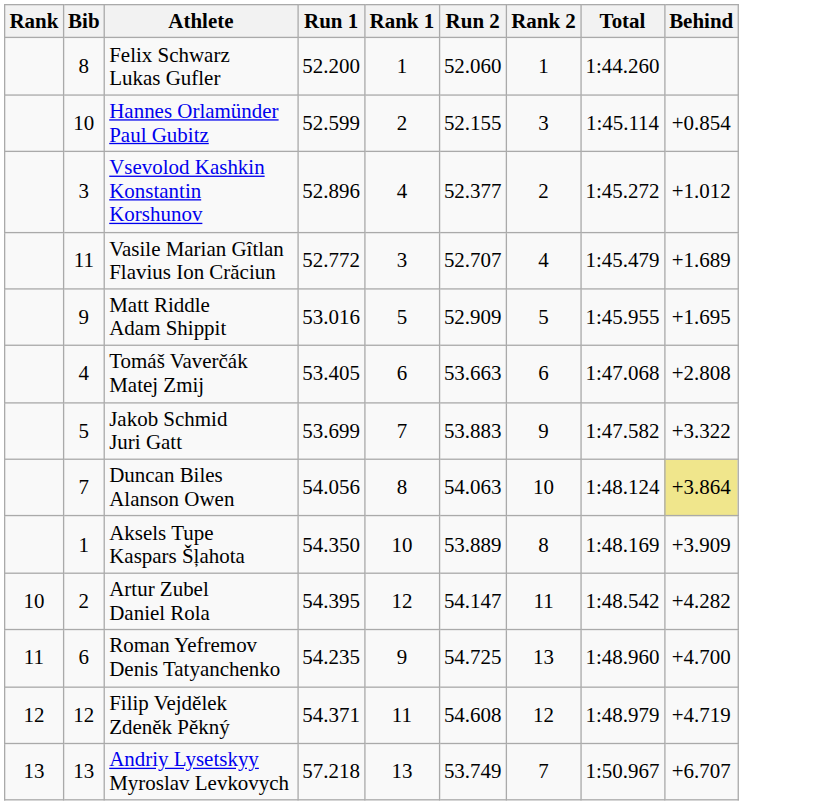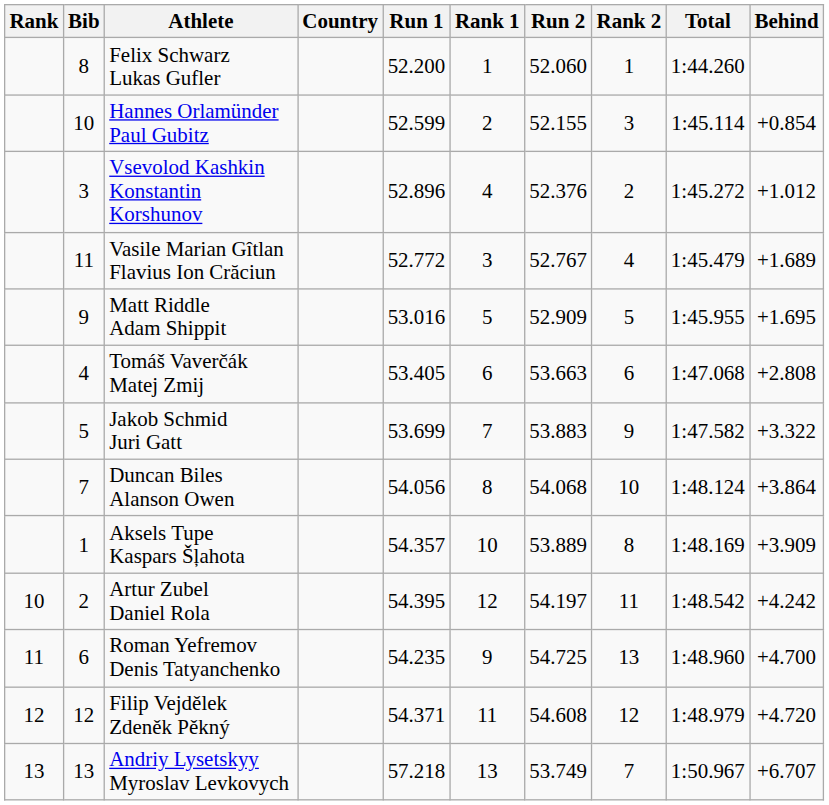+ column: Country
Vsevolod Kashkin Konstantin Korshunov | Run 2: 52.377 -> 52.376
Vasile Marian Gîtlan Flavius Ion Crăciun | Run 2: 52.707 -> 52.767
Duncan Biles Alanson Owen | Run 2: 54.063 -> 54.068
Duncan Biles Alanson Owen | Behind: khaki background -> no background
Aksels Tupe Kaspars Šļahota | Run 1: 54.350 -> 54.357
Artur Zubel Daniel Rola | Run 2: 54.147 -> 54.197
Artur Zubel Daniel Rola | Behind: +4.282 -> +4.242
Filip Vejdělek Zdeněk Pěkný | Behind: +4.719 -> +4.720
